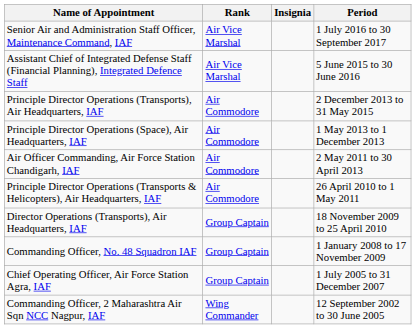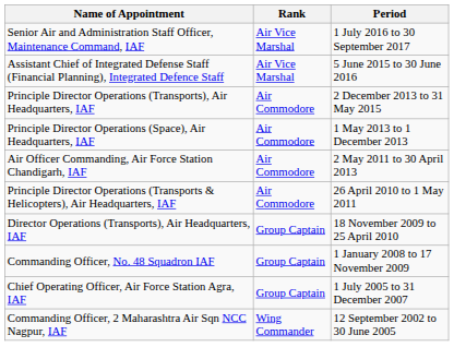- column: Insignia
